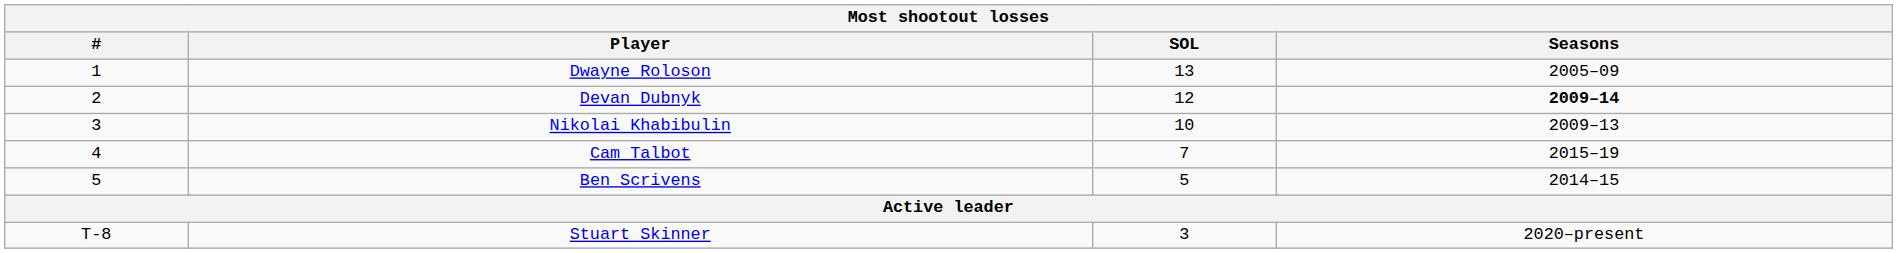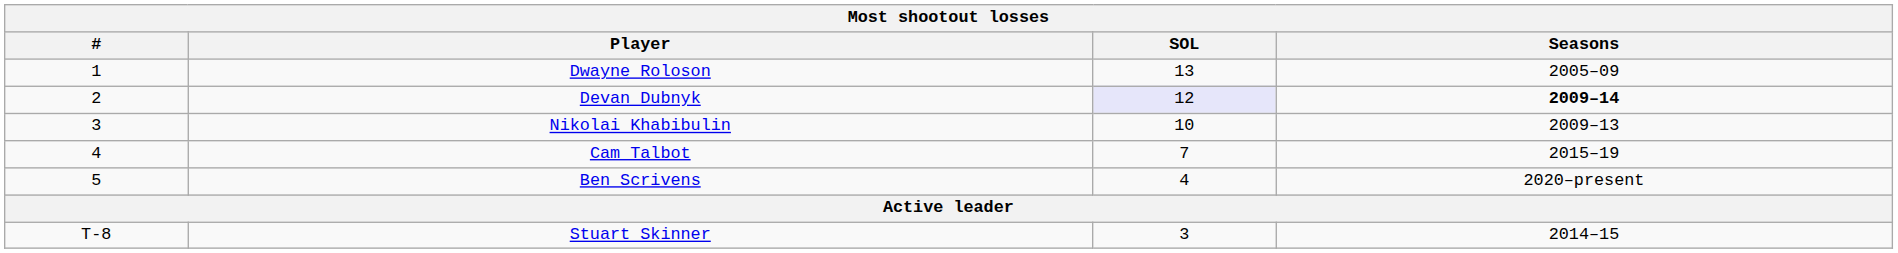Devan Dubnyk | SOL: no background -> lavender background
Ben Scrivens | SOL: 5 -> 4
Ben Scrivens | Seasons: 2014–15 -> 2020–present
Stuart Skinner | Seasons: 2020–present -> 2014–15
